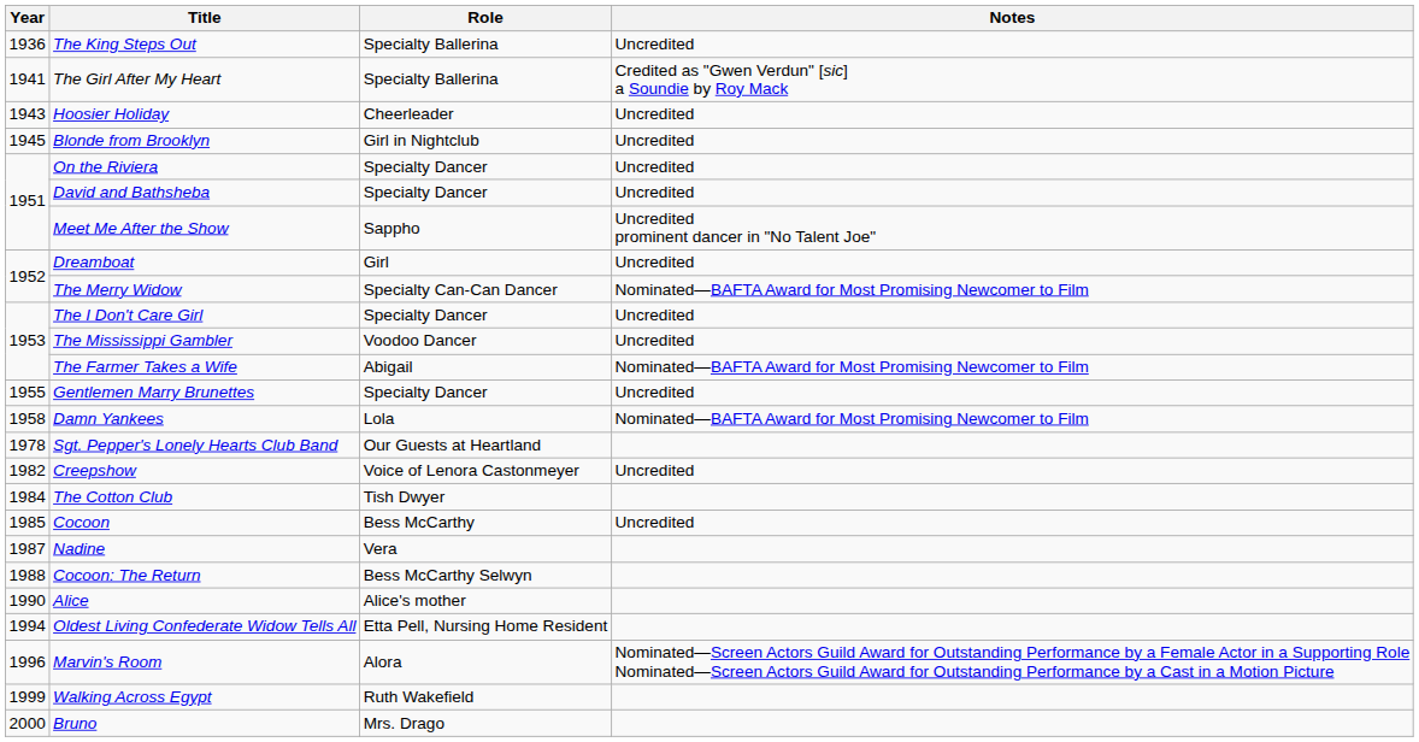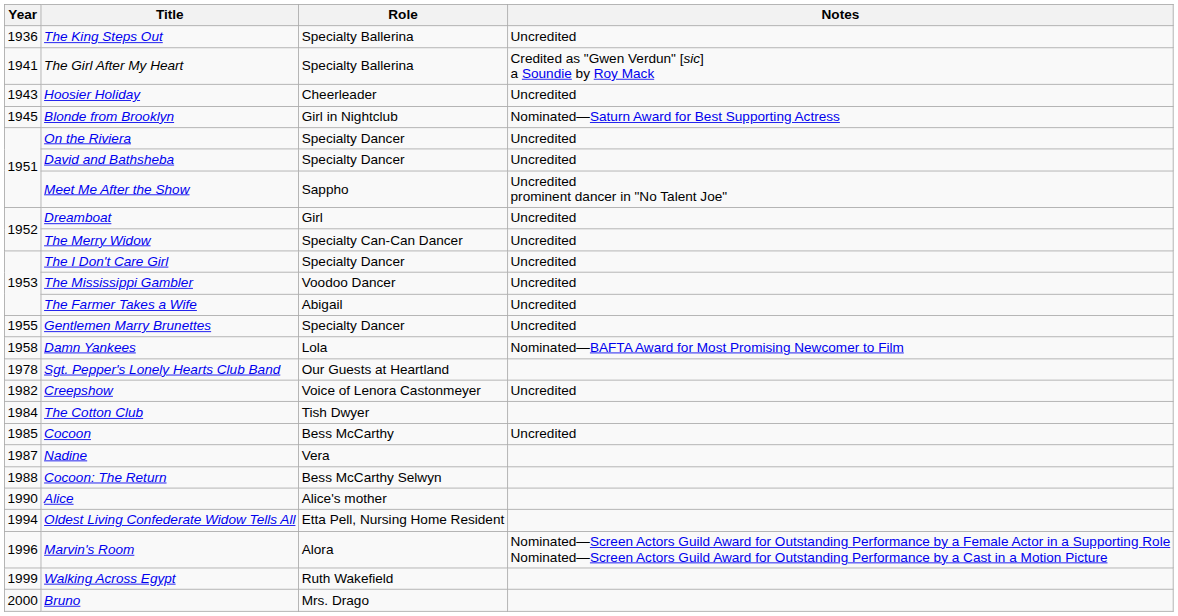Blonde from Brooklyn | Notes: Uncredited -> Nominated—Saturn Award for Best Supporting Actress
The Merry Widow | Notes: Nominated—BAFTA Award for Most Promising Newcomer to Film -> Uncredited
The Farmer Takes a Wife | Notes: Nominated—BAFTA Award for Most Promising Newcomer to Film -> Uncredited
